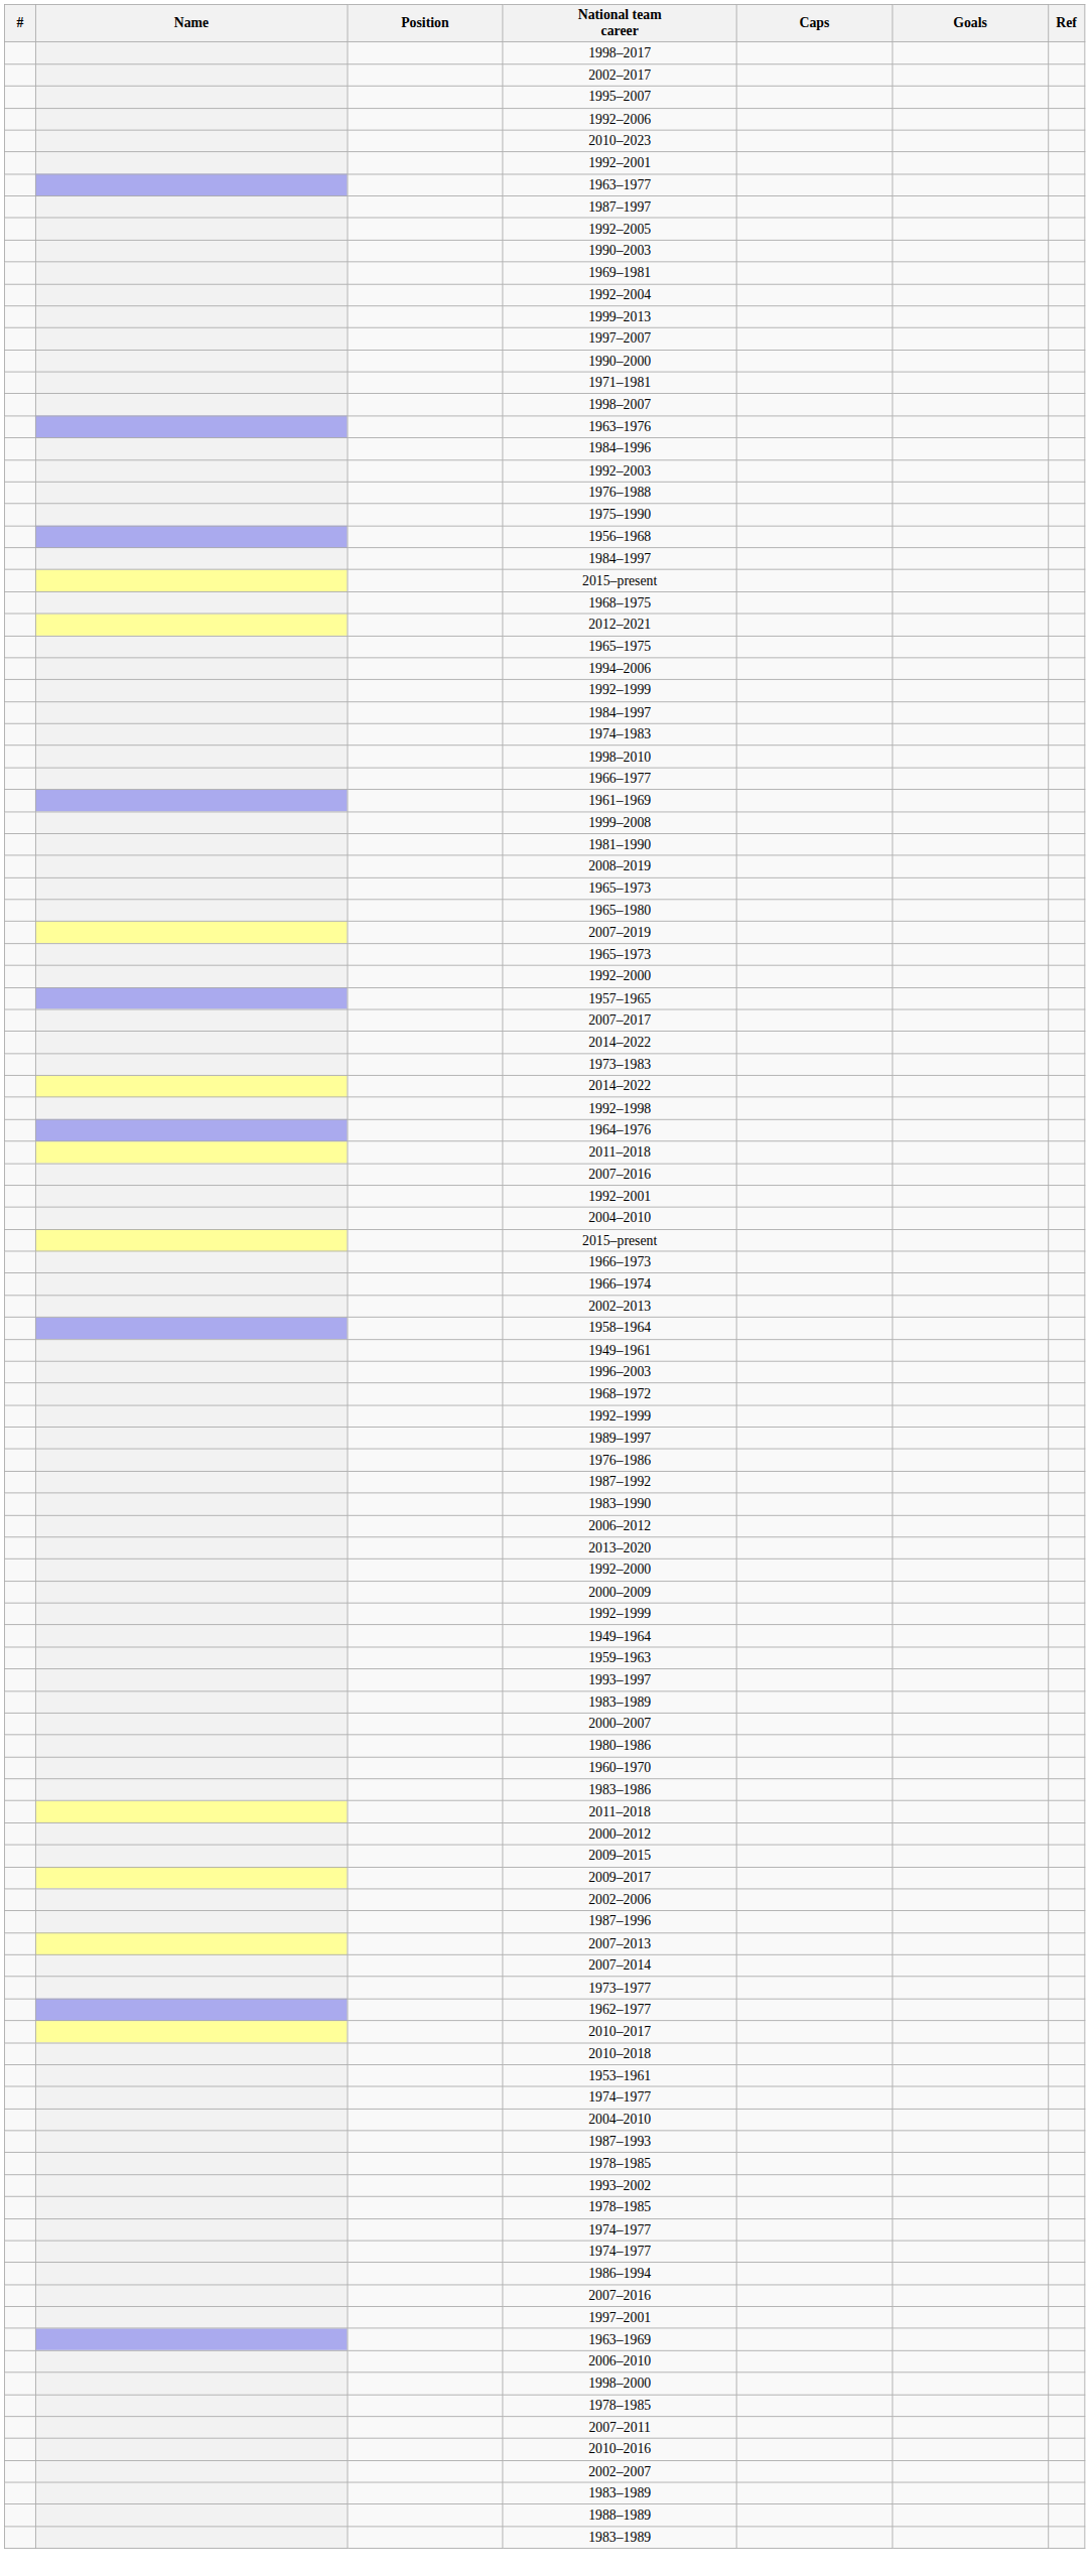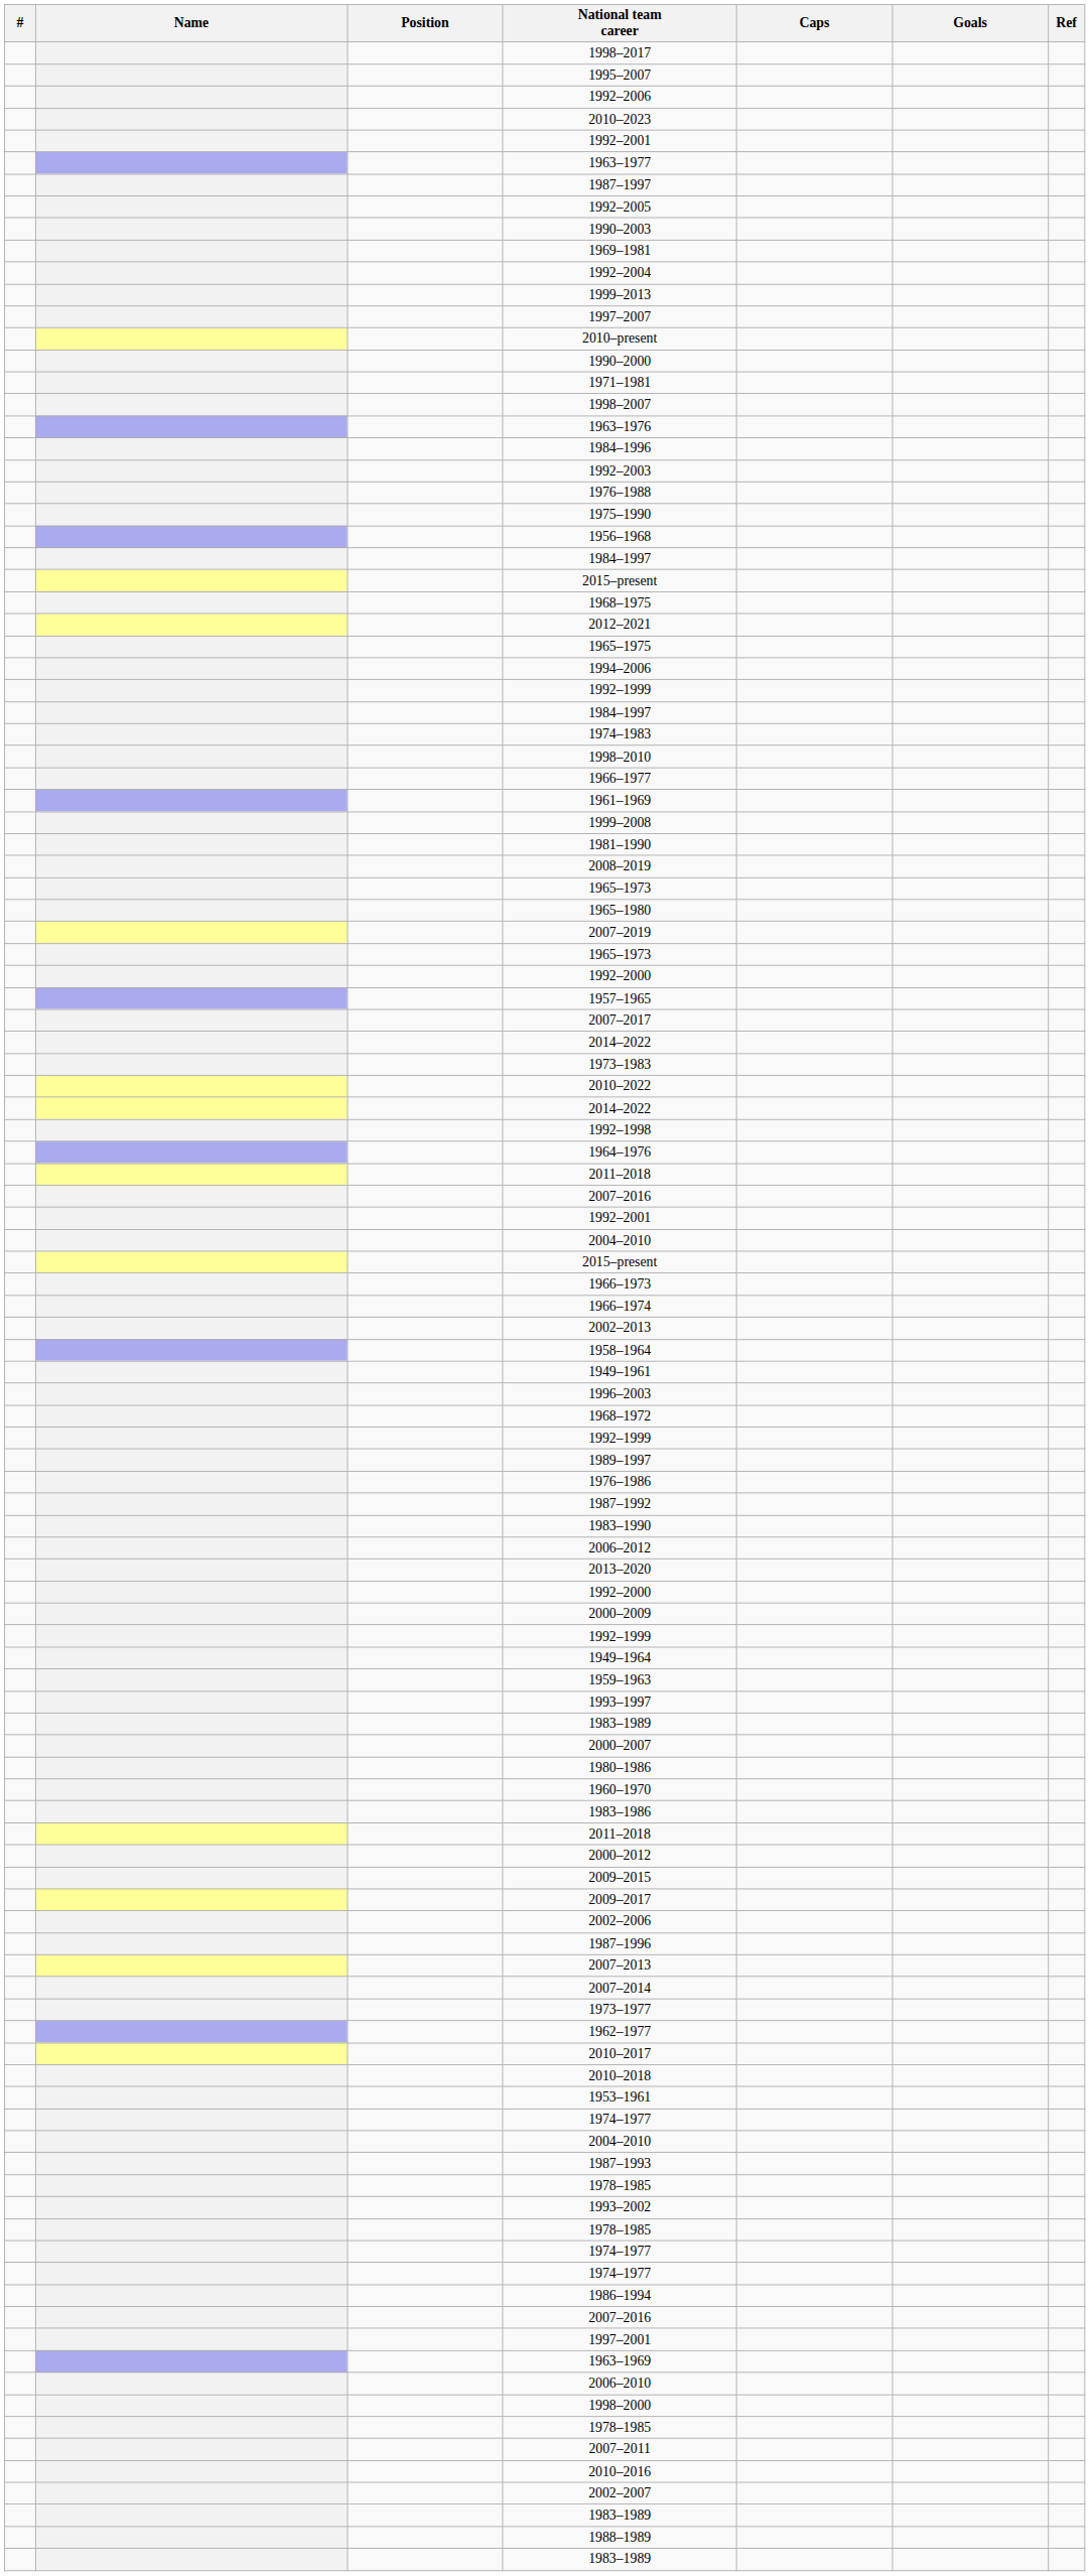- row: 2002–2017
+ row: 2010–present
+ row: 2010–2022
